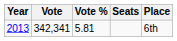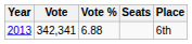2013 | Vote %: 5.81 -> 6.88
